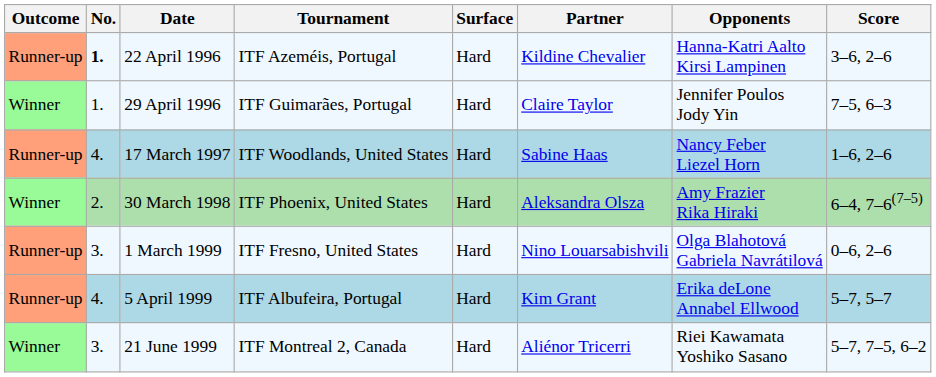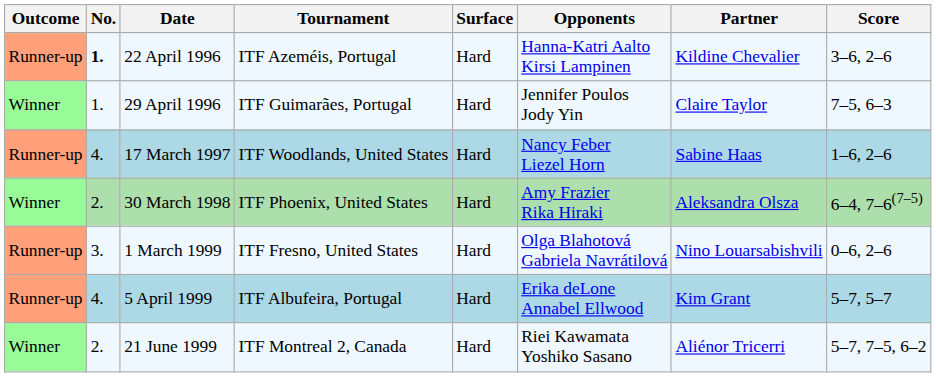columns swapped: Partner <-> Opponents
21 June 1999 | No.: 3. -> 2.
